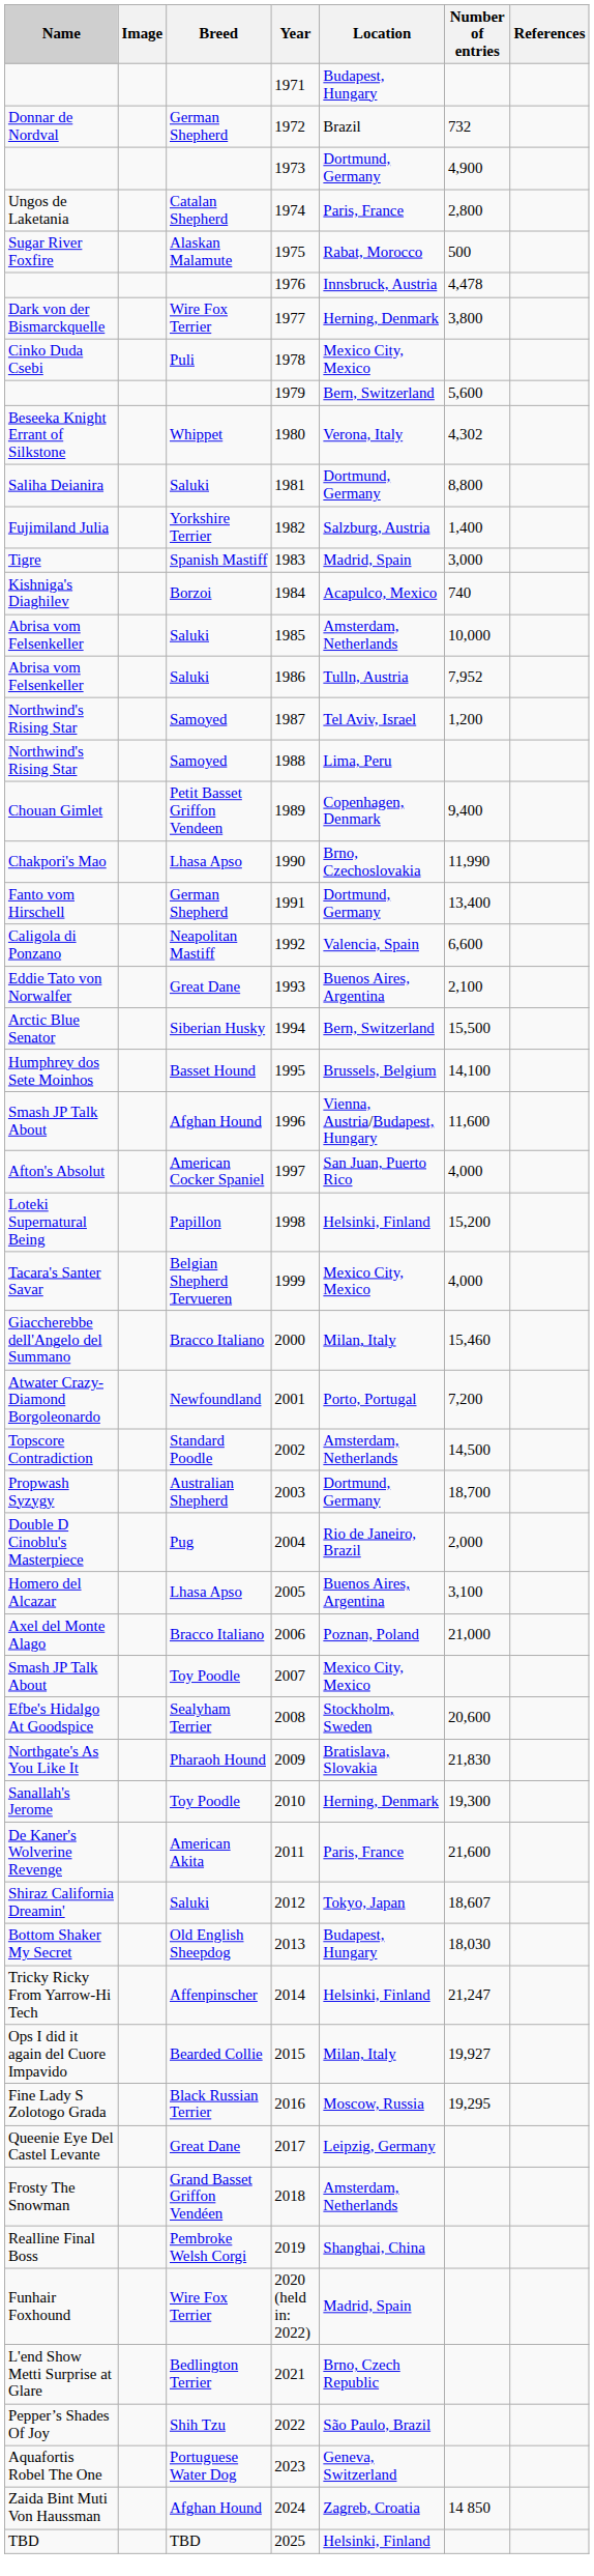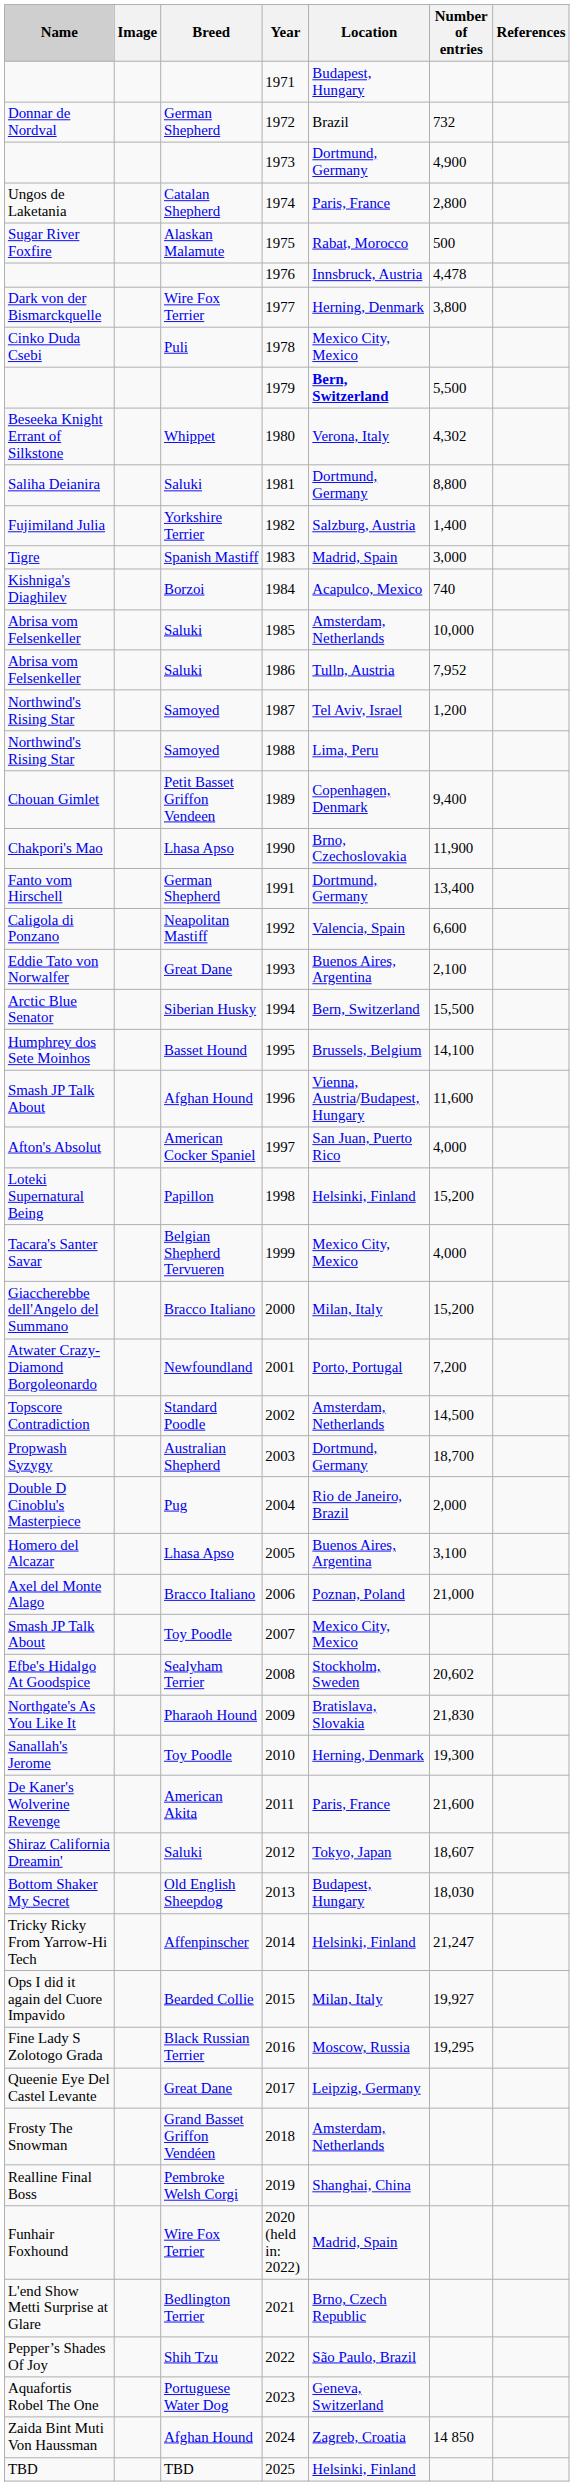1979 | Location: normal -> bold
1979 | Number of entries: 5,600 -> 5,500
1990 | Number of entries: 11,990 -> 11,900
2000 | Number of entries: 15,460 -> 15,200
2008 | Number of entries: 20,600 -> 20,602
